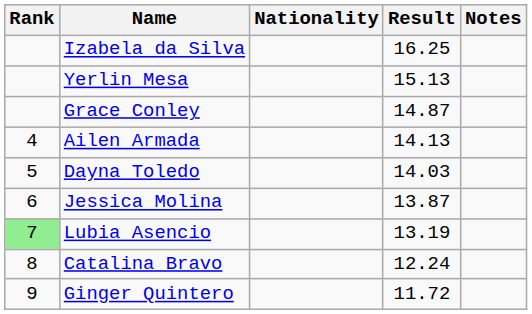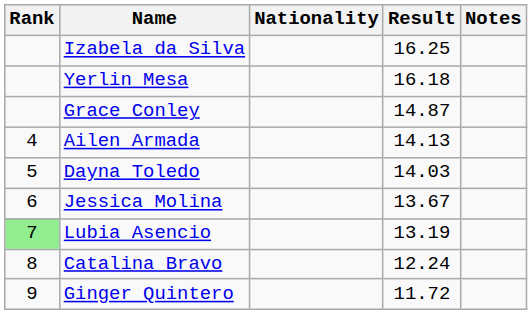Yerlin Mesa | Result: 15.13 -> 16.18
Jessica Molina | Result: 13.87 -> 13.67
